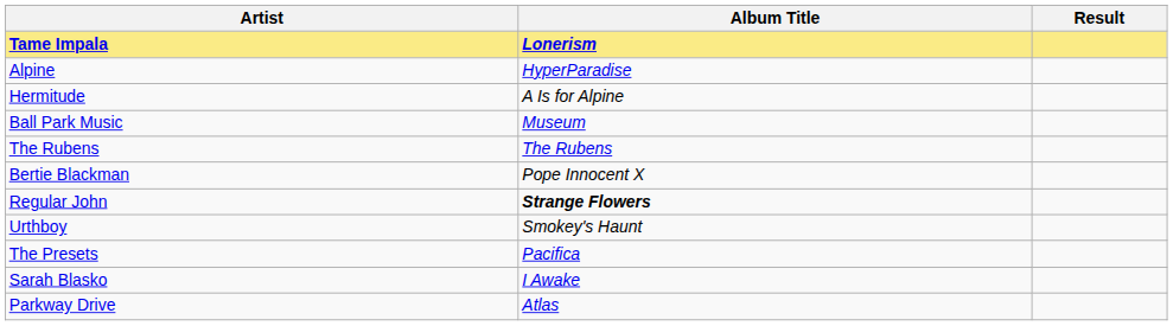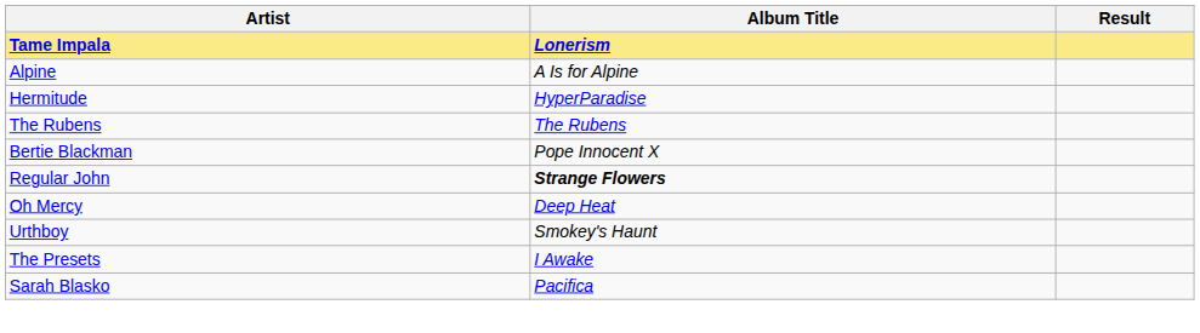Alpine | Album Title: HyperParadise -> A Is for Alpine
Hermitude | Album Title: A Is for Alpine -> HyperParadise
- row: Ball Park Music | Museum
+ row: Oh Mercy | Deep Heat
The Presets | Album Title: Pacifica -> I Awake
Sarah Blasko | Album Title: I Awake -> Pacifica
- row: Parkway Drive | Atlas
